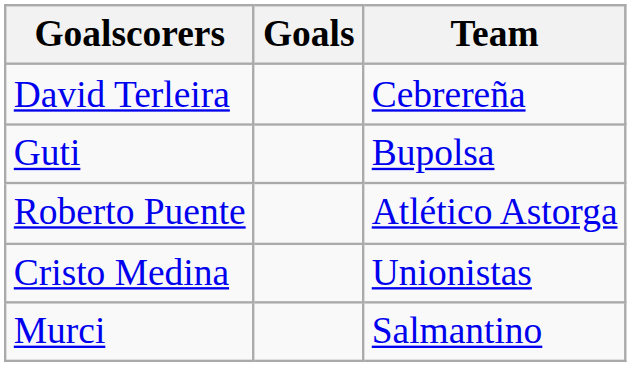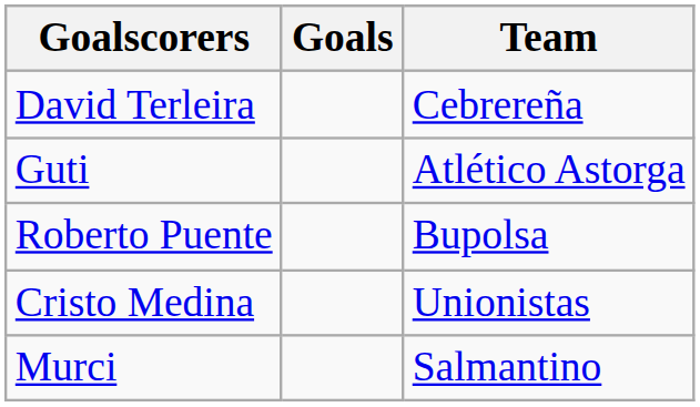Guti | Team: Bupolsa -> Atlético Astorga
Roberto Puente | Team: Atlético Astorga -> Bupolsa
